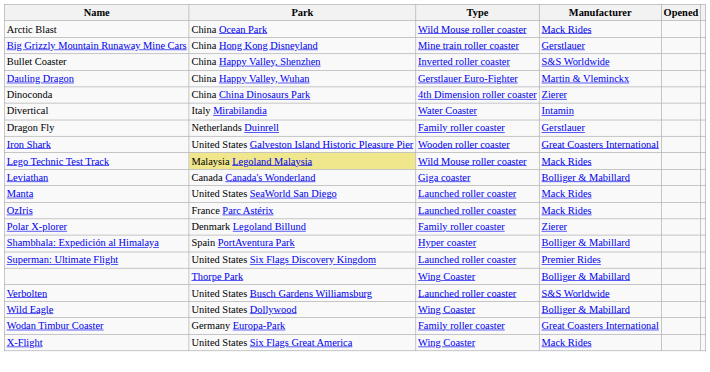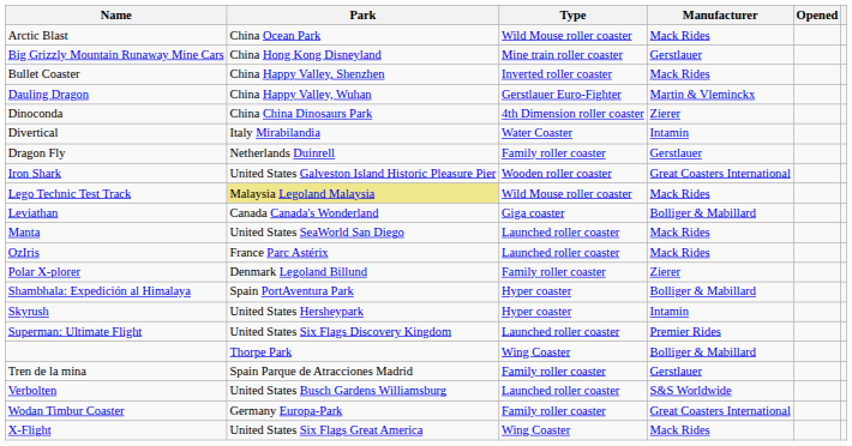Bullet Coaster | Manufacturer: S&S Worldwide -> Mack Rides
+ row: Skyrush | United States Hersheypark | Hyper coaster | Intamin
+ row: Tren de la mina | Spain Parque de Atracciones Madrid | Family roller coaster | Gerstlauer
- row: Wild Eagle | United States Dollywood | Wing Coaster | Bolliger & Mabillard
